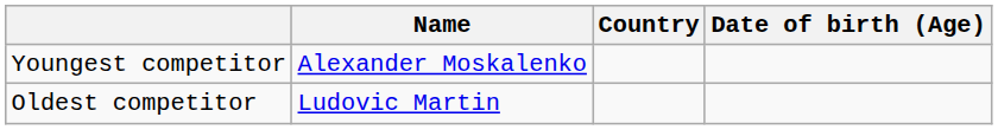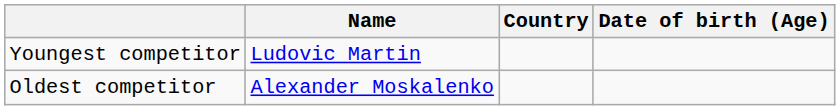Youngest competitor | Name: Alexander Moskalenko -> Ludovic Martin
Oldest competitor | Name: Ludovic Martin -> Alexander Moskalenko
